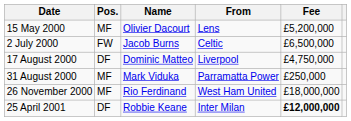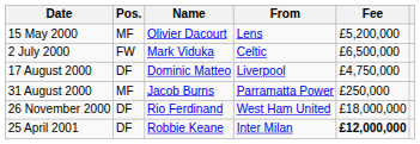2 July 2000 | Name: Jacob Burns -> Mark Viduka
31 August 2000 | Name: Mark Viduka -> Jacob Burns
26 November 2000 | Pos.: MF -> DF
